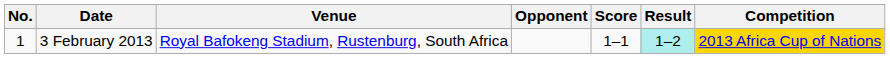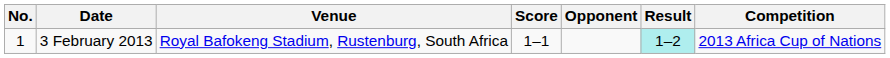columns swapped: Opponent <-> Score
3 February 2013 | Competition: gold background -> no background
